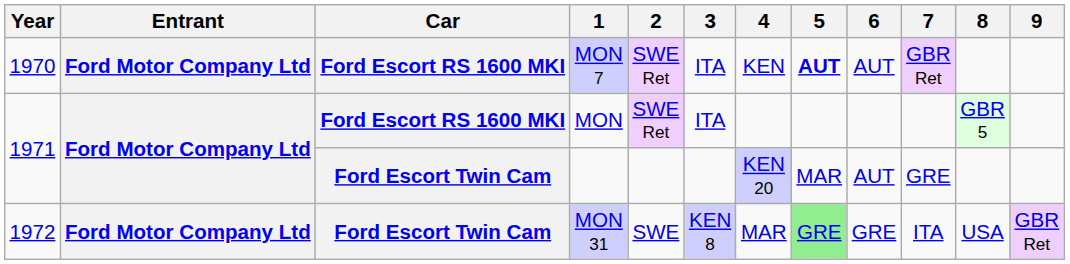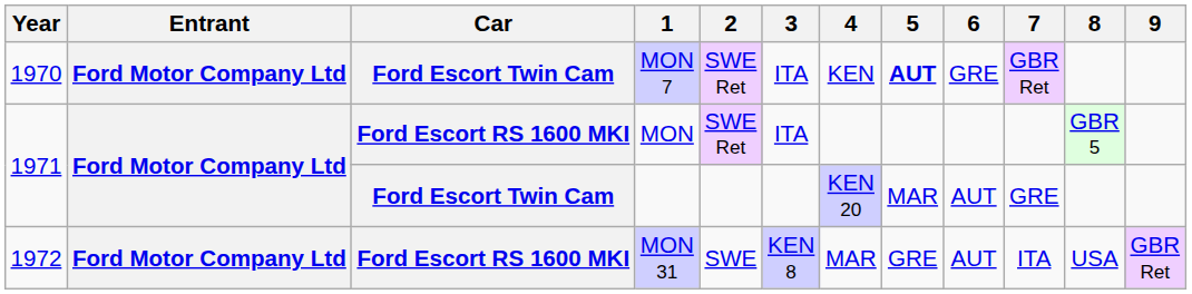MON 7 | Car: Ford Escort RS 1600 MKI -> Ford Escort Twin Cam
MON 7 | 6: AUT -> GRE
MON 31 | Car: Ford Escort Twin Cam -> Ford Escort RS 1600 MKI
MON 31 | 5: lightgreen background -> no background
MON 31 | 6: GRE -> AUT
